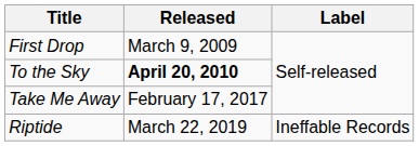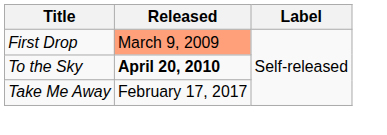First Drop | Released: no background -> lightsalmon background
- row: Riptide | March 22, 2019 | Ineffable Records
